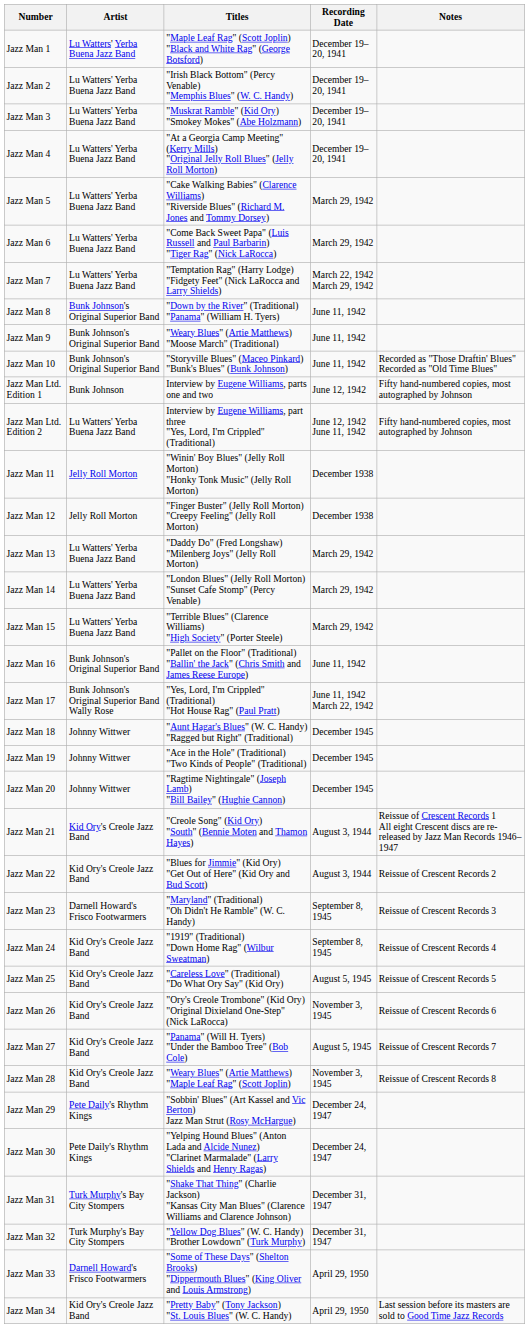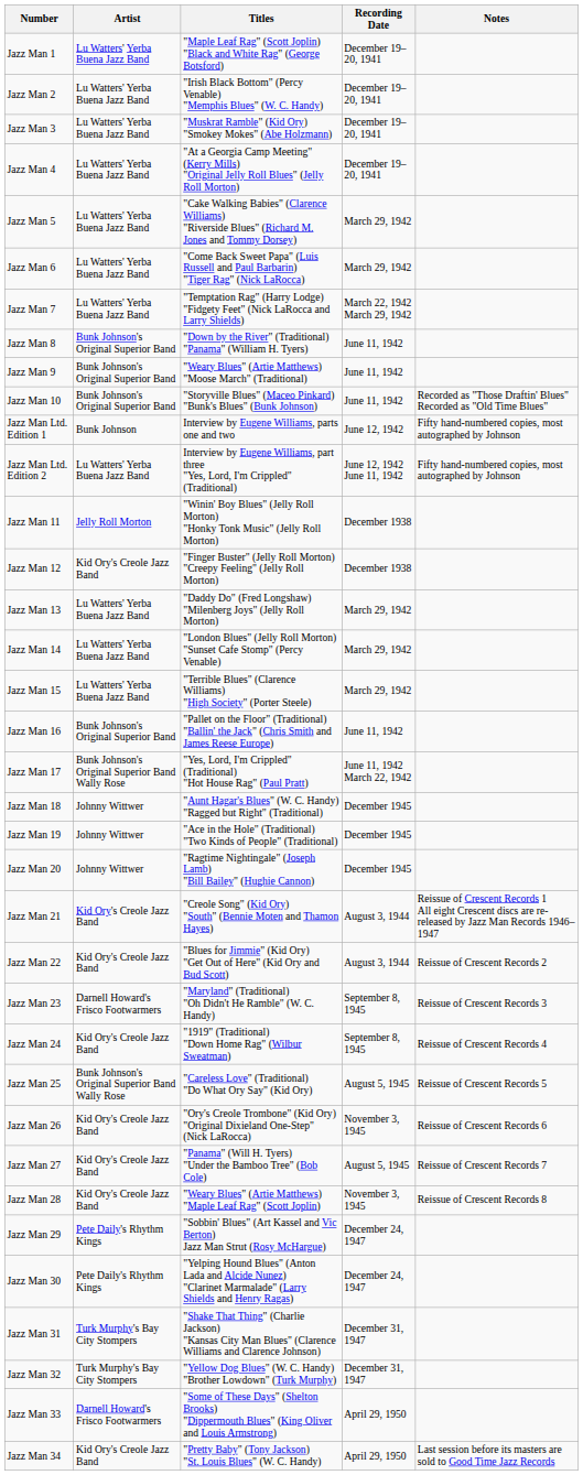Jazz Man 12 | Artist: Jelly Roll Morton -> Kid Ory's Creole Jazz Band
Jazz Man 25 | Artist: Kid Ory's Creole Jazz Band -> Bunk Johnson's Original Superior Band Wally Rose
